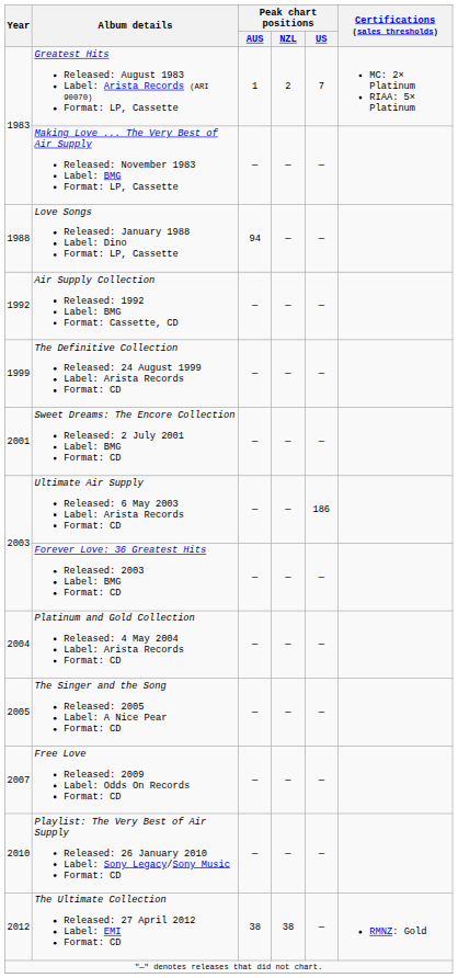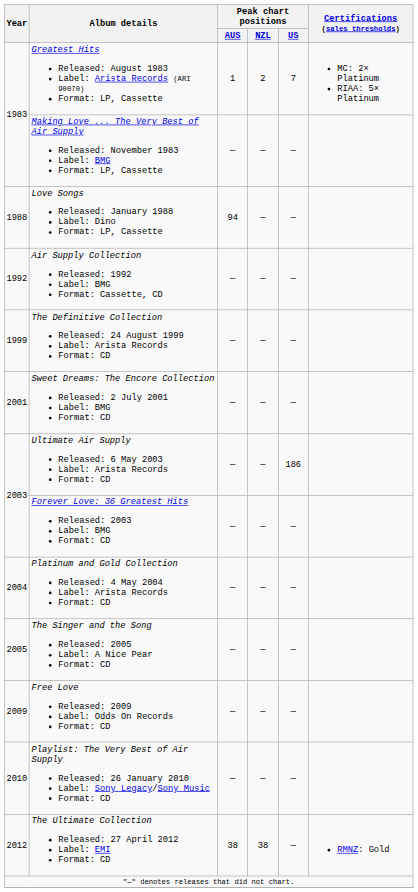Free Love Released: 2009 Label: Odds On Records Format: CD | Year: 2007 -> 2009
